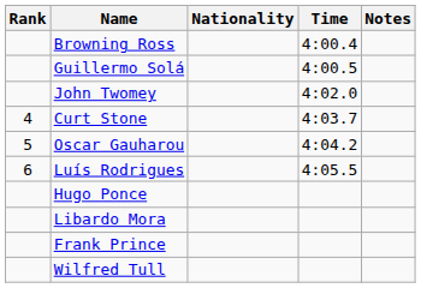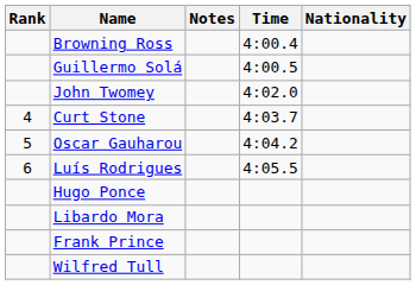columns swapped: Nationality <-> Notes
